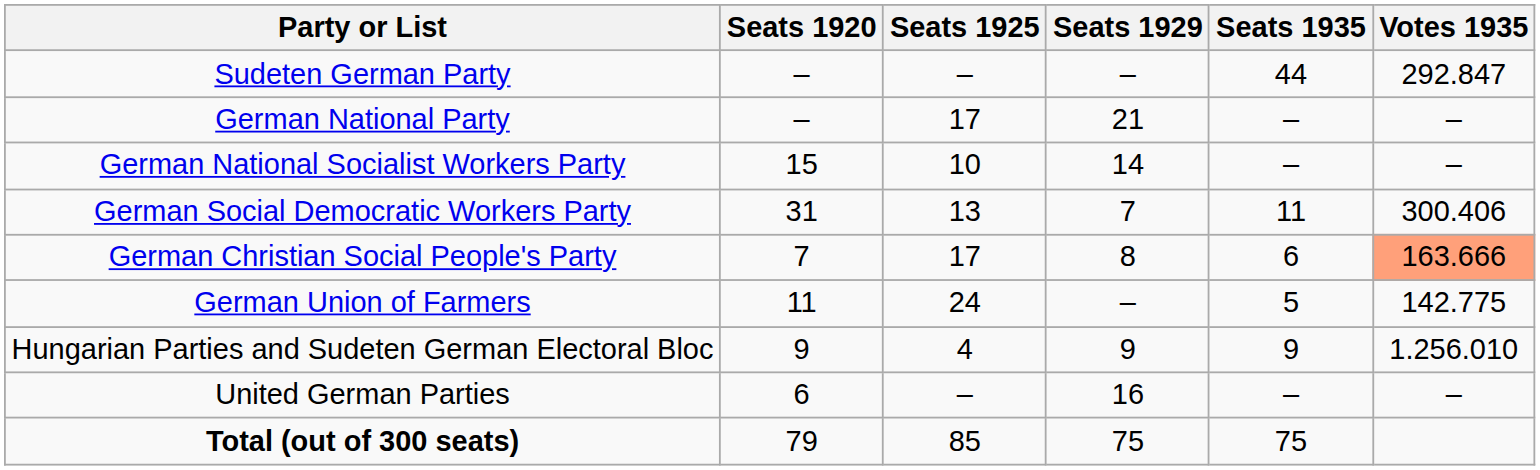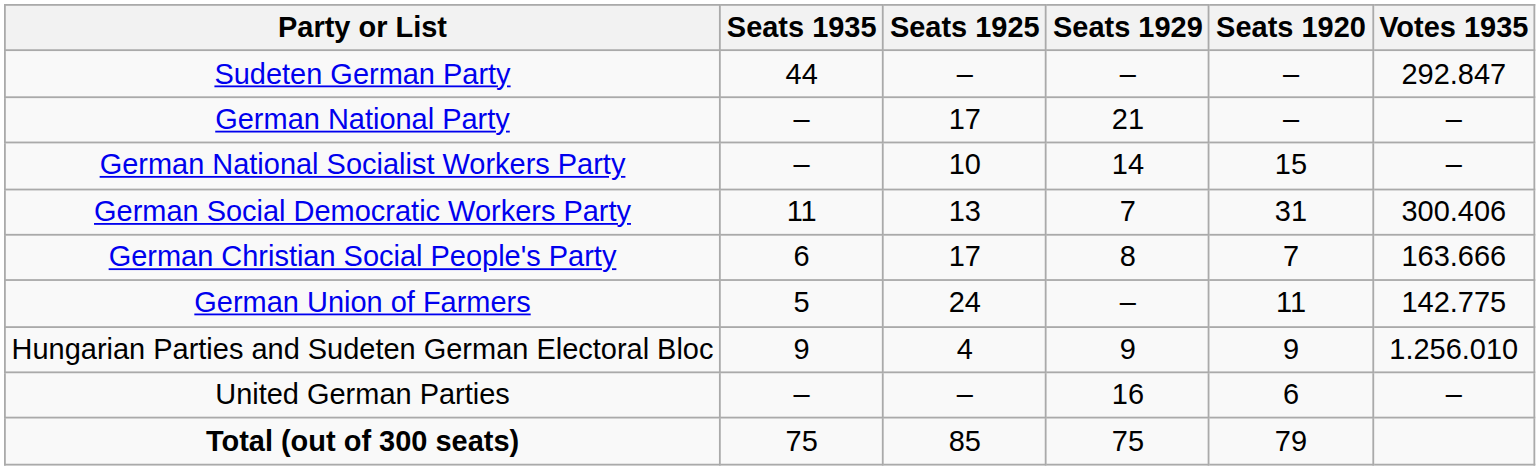columns swapped: Seats 1920 <-> Seats 1935
German Christian Social People's Party | Votes 1935: lightsalmon background -> no background
